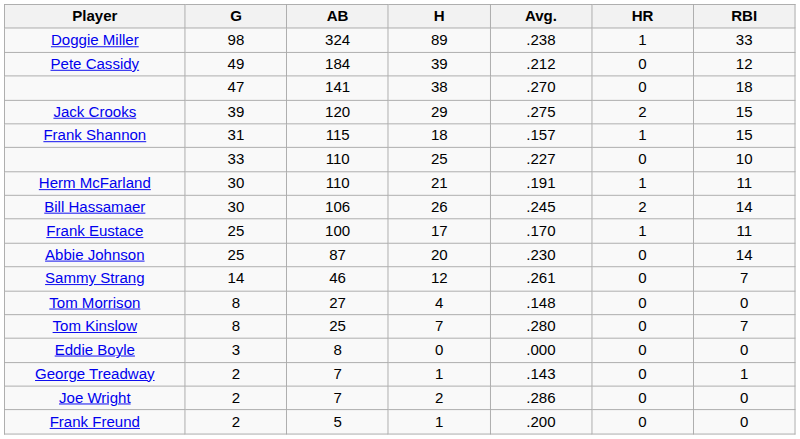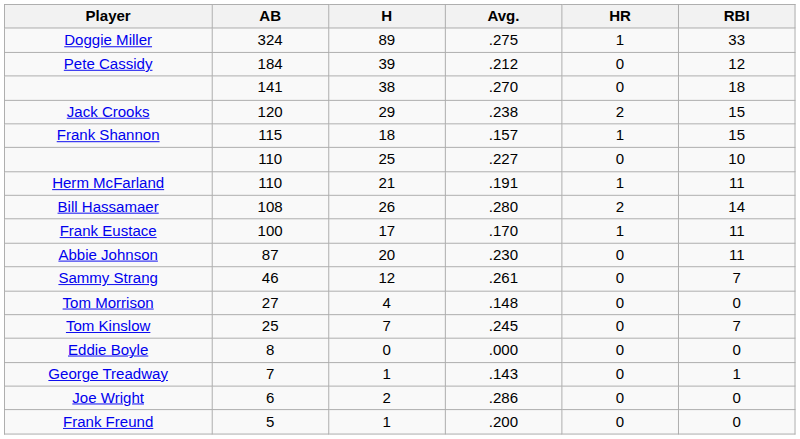- column: G | 98 | 49 | 47 | 39 | 31 | 33 | 30 | 30 | 25 | 25 | 14 | 8 | 8 | 3 | 2 | 2 | 2
Doggie Miller | Avg.: .238 -> .275
Jack Crooks | Avg.: .275 -> .238
Bill Hassamaer | AB: 106 -> 108
Bill Hassamaer | Avg.: .245 -> .280
Abbie Johnson | RBI: 14 -> 11
Tom Kinslow | Avg.: .280 -> .245
Joe Wright | AB: 7 -> 6
